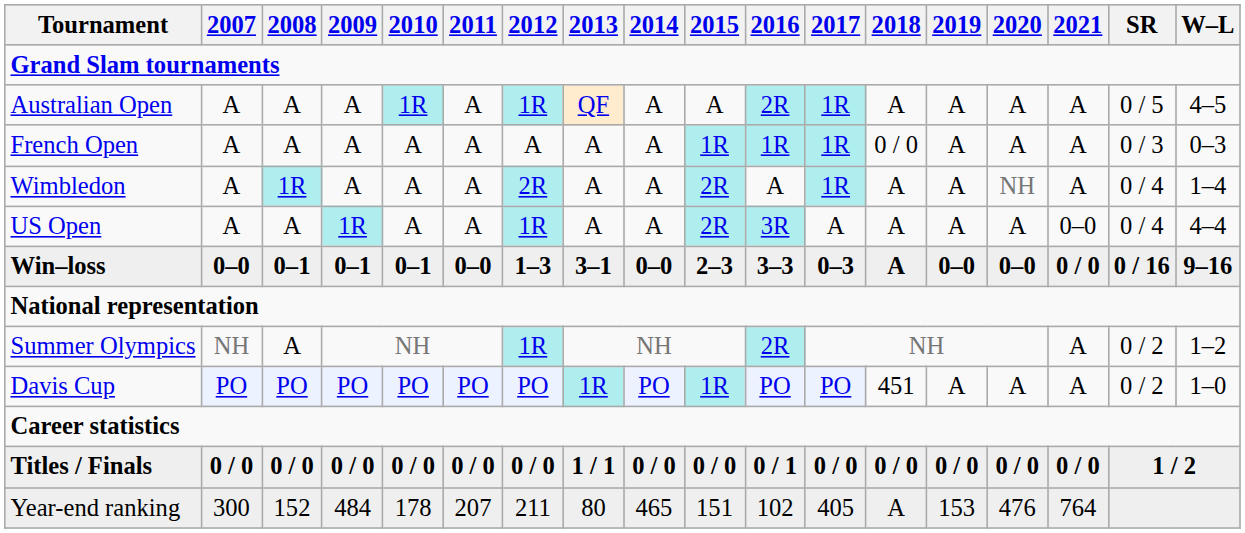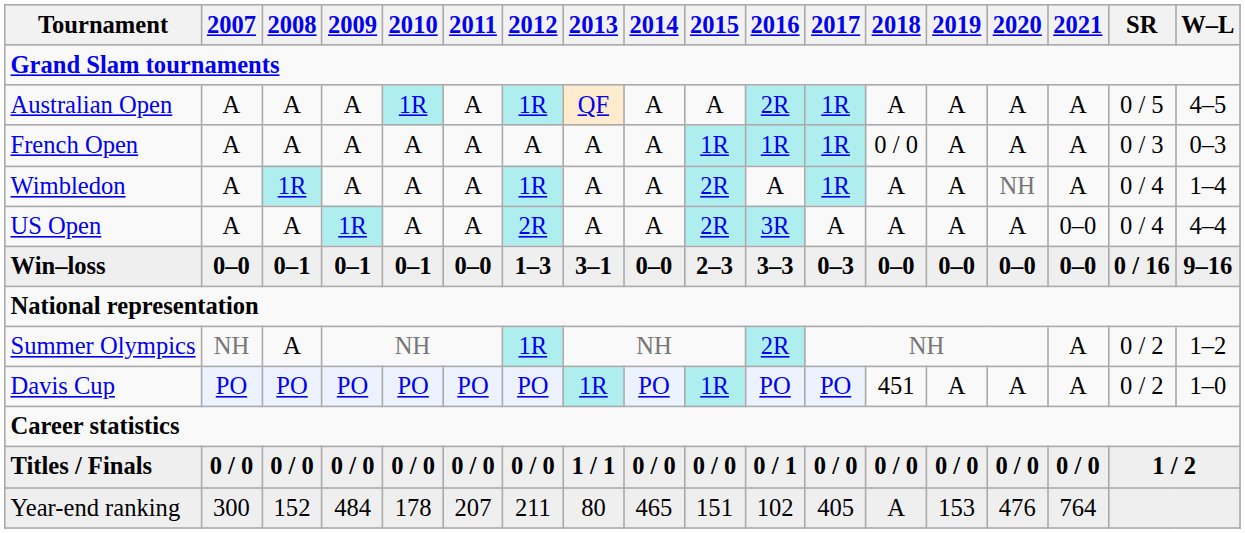Wimbledon | 2012: 2R -> 1R
US Open | 2012: 1R -> 2R
Win–loss | 2018: A -> 0–0
Win–loss | 2021: 0 / 0 -> 0–0
